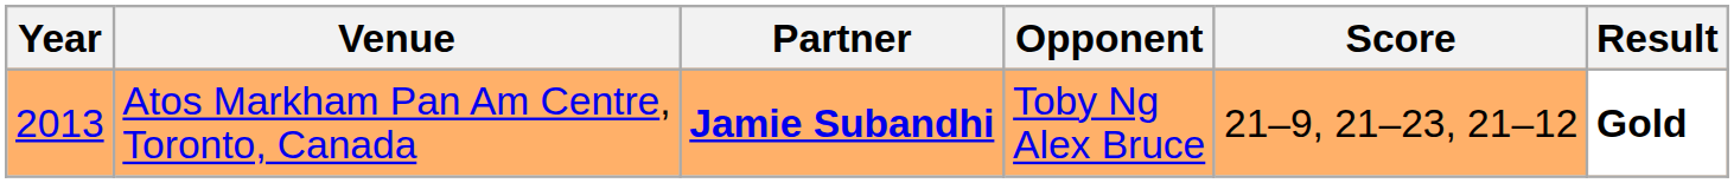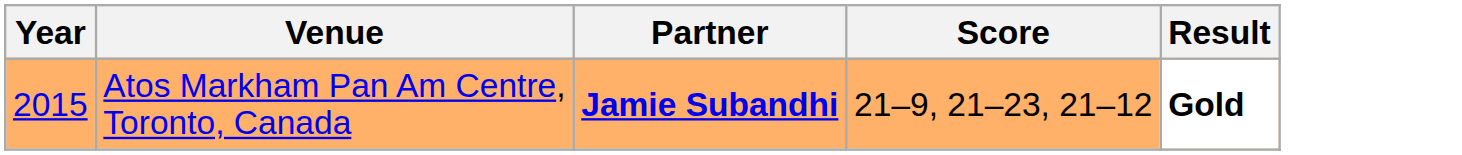- column: Opponent | Toby Ng Alex Bruce
Atos Markham Pan Am Centre, Toronto, Canada | Year: 2013 -> 2015
